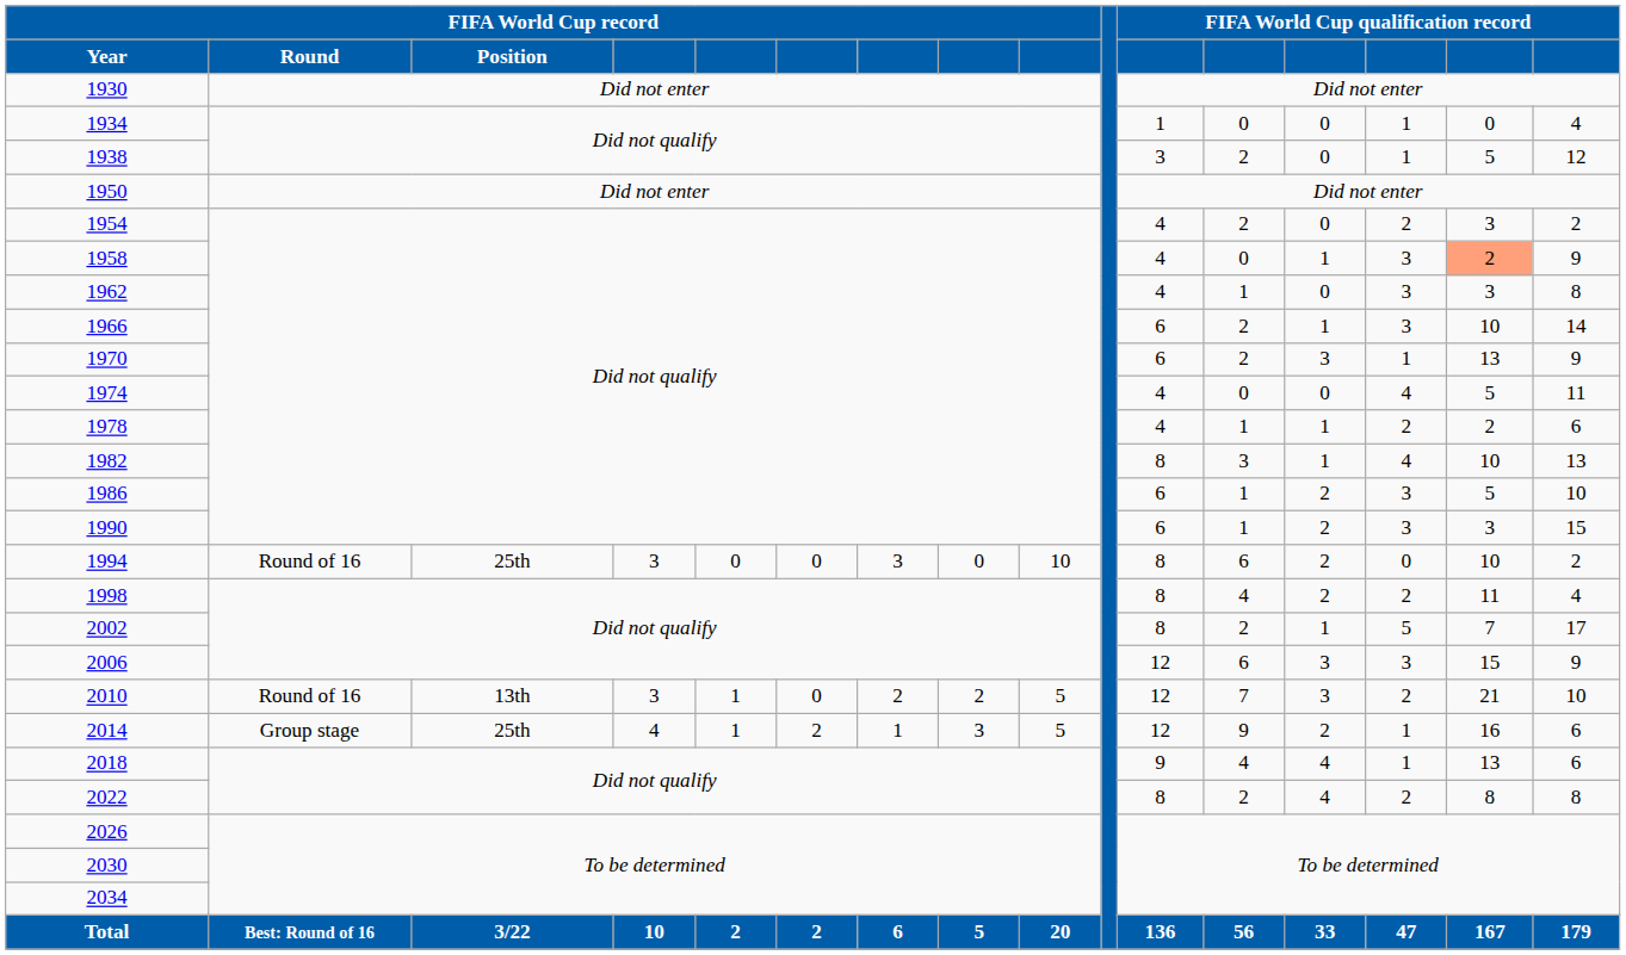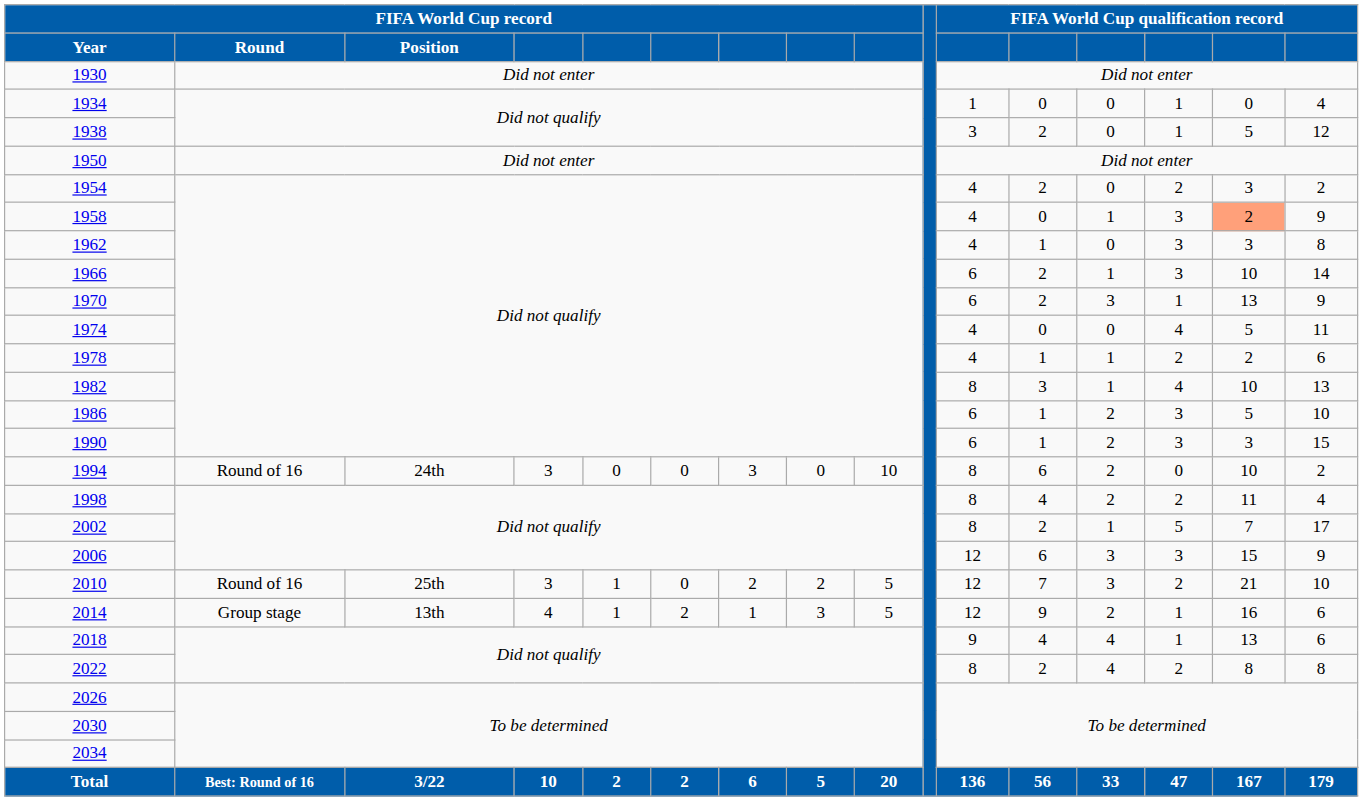1994 | FIFA World Cup record / Position: 25th -> 24th
2010 | FIFA World Cup record / Position: 13th -> 25th
2014 | FIFA World Cup record / Position: 25th -> 13th
